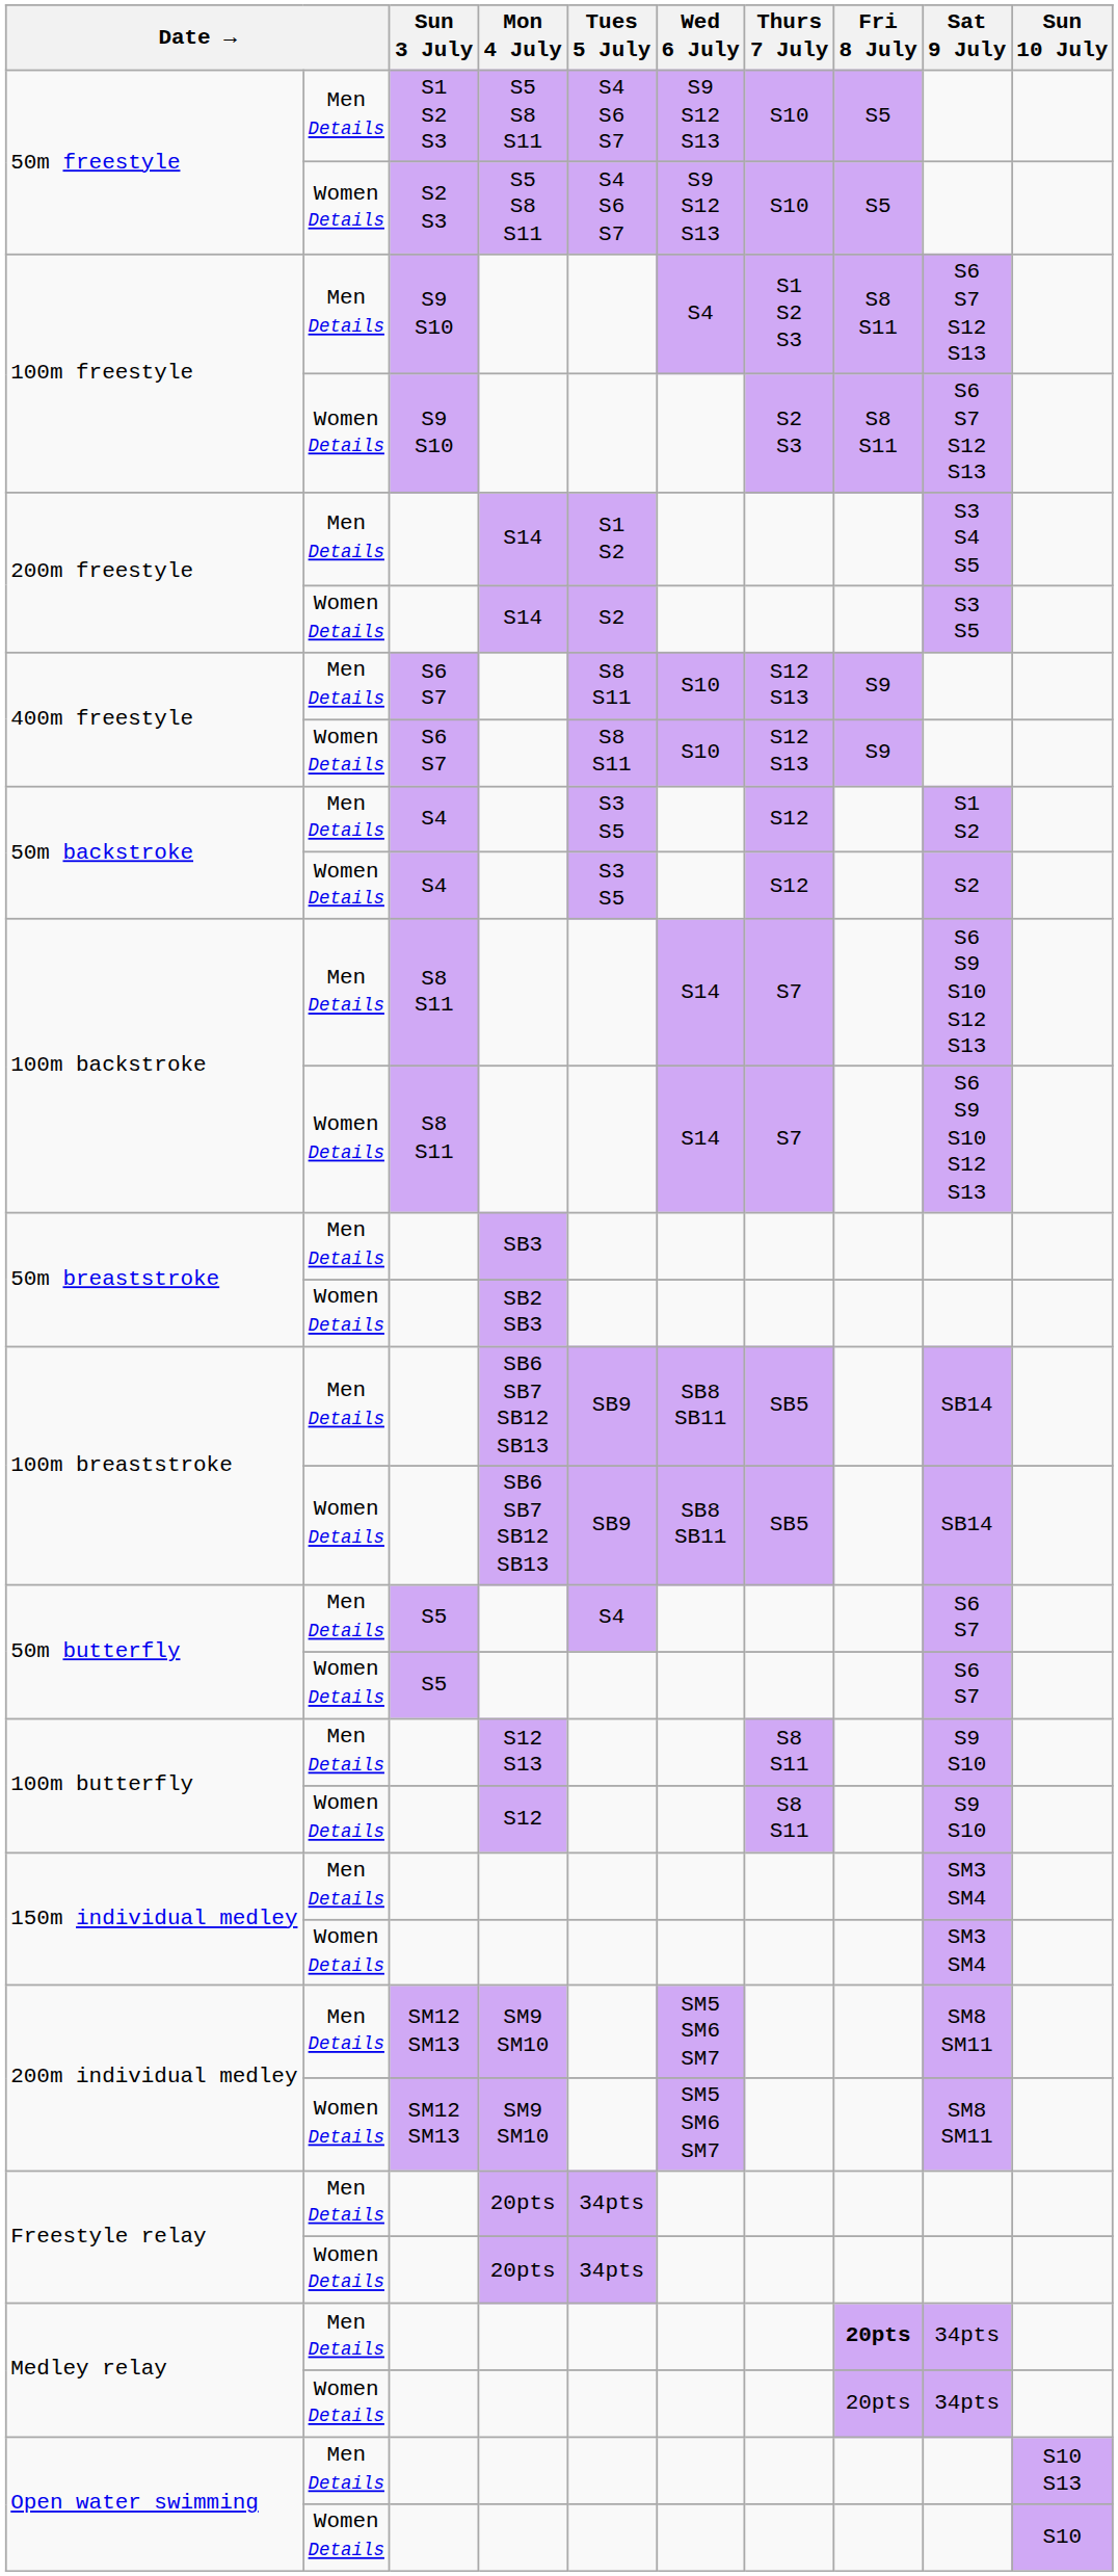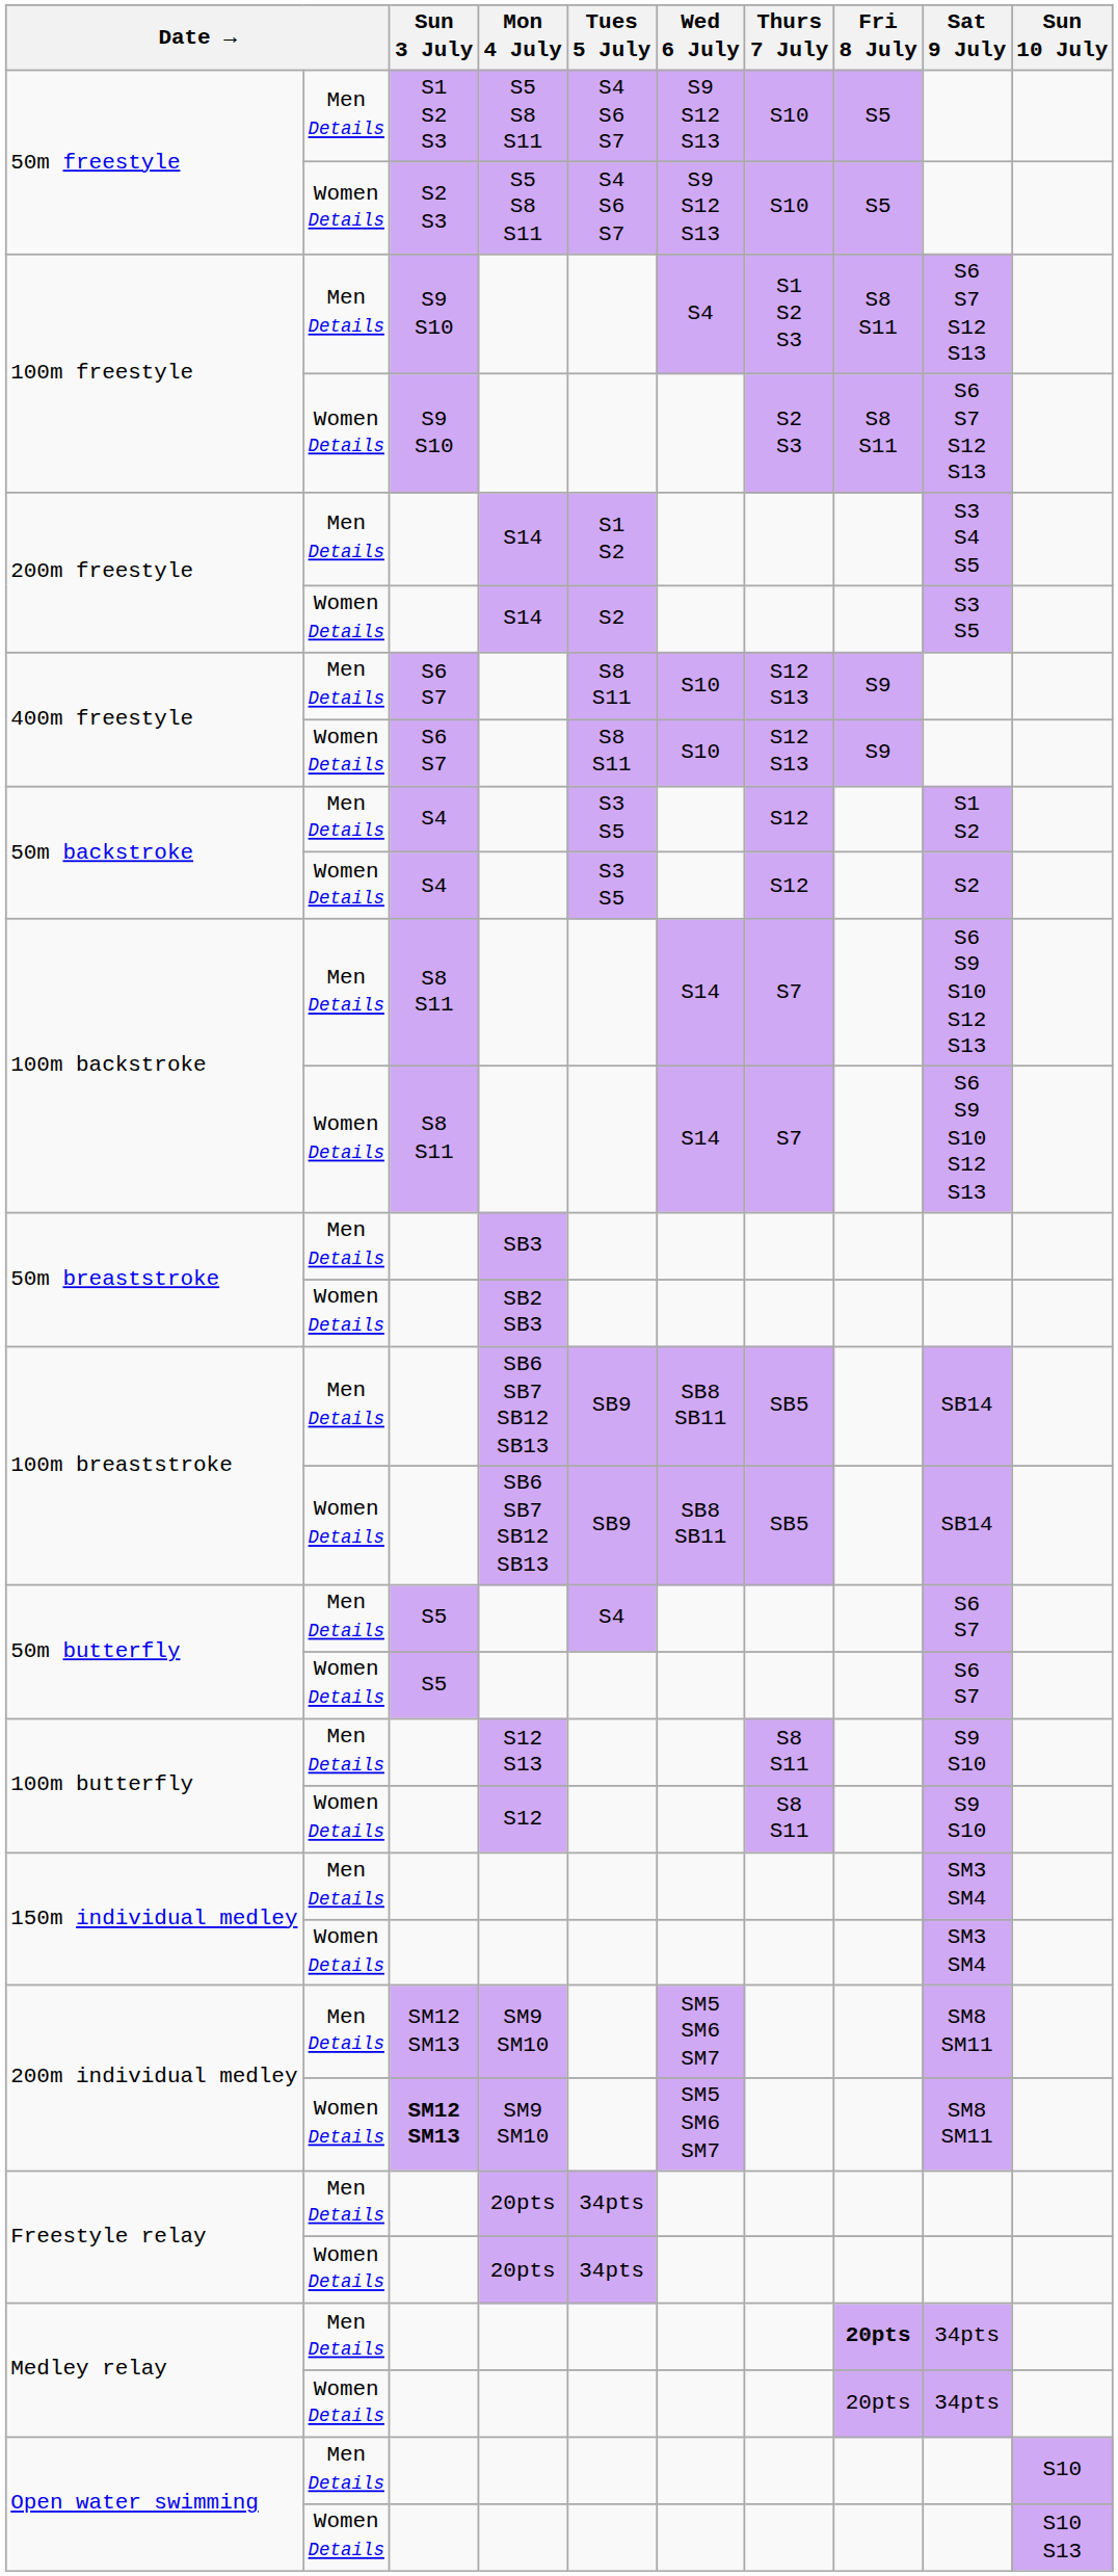200m individual medley / Women Details | Sun 3 July: normal -> bold
Open water swimming / Men Details | Sun 10 July: S10 S13 -> S10
Open water swimming / Women Details | Sun 10 July: S10 -> S10 S13
